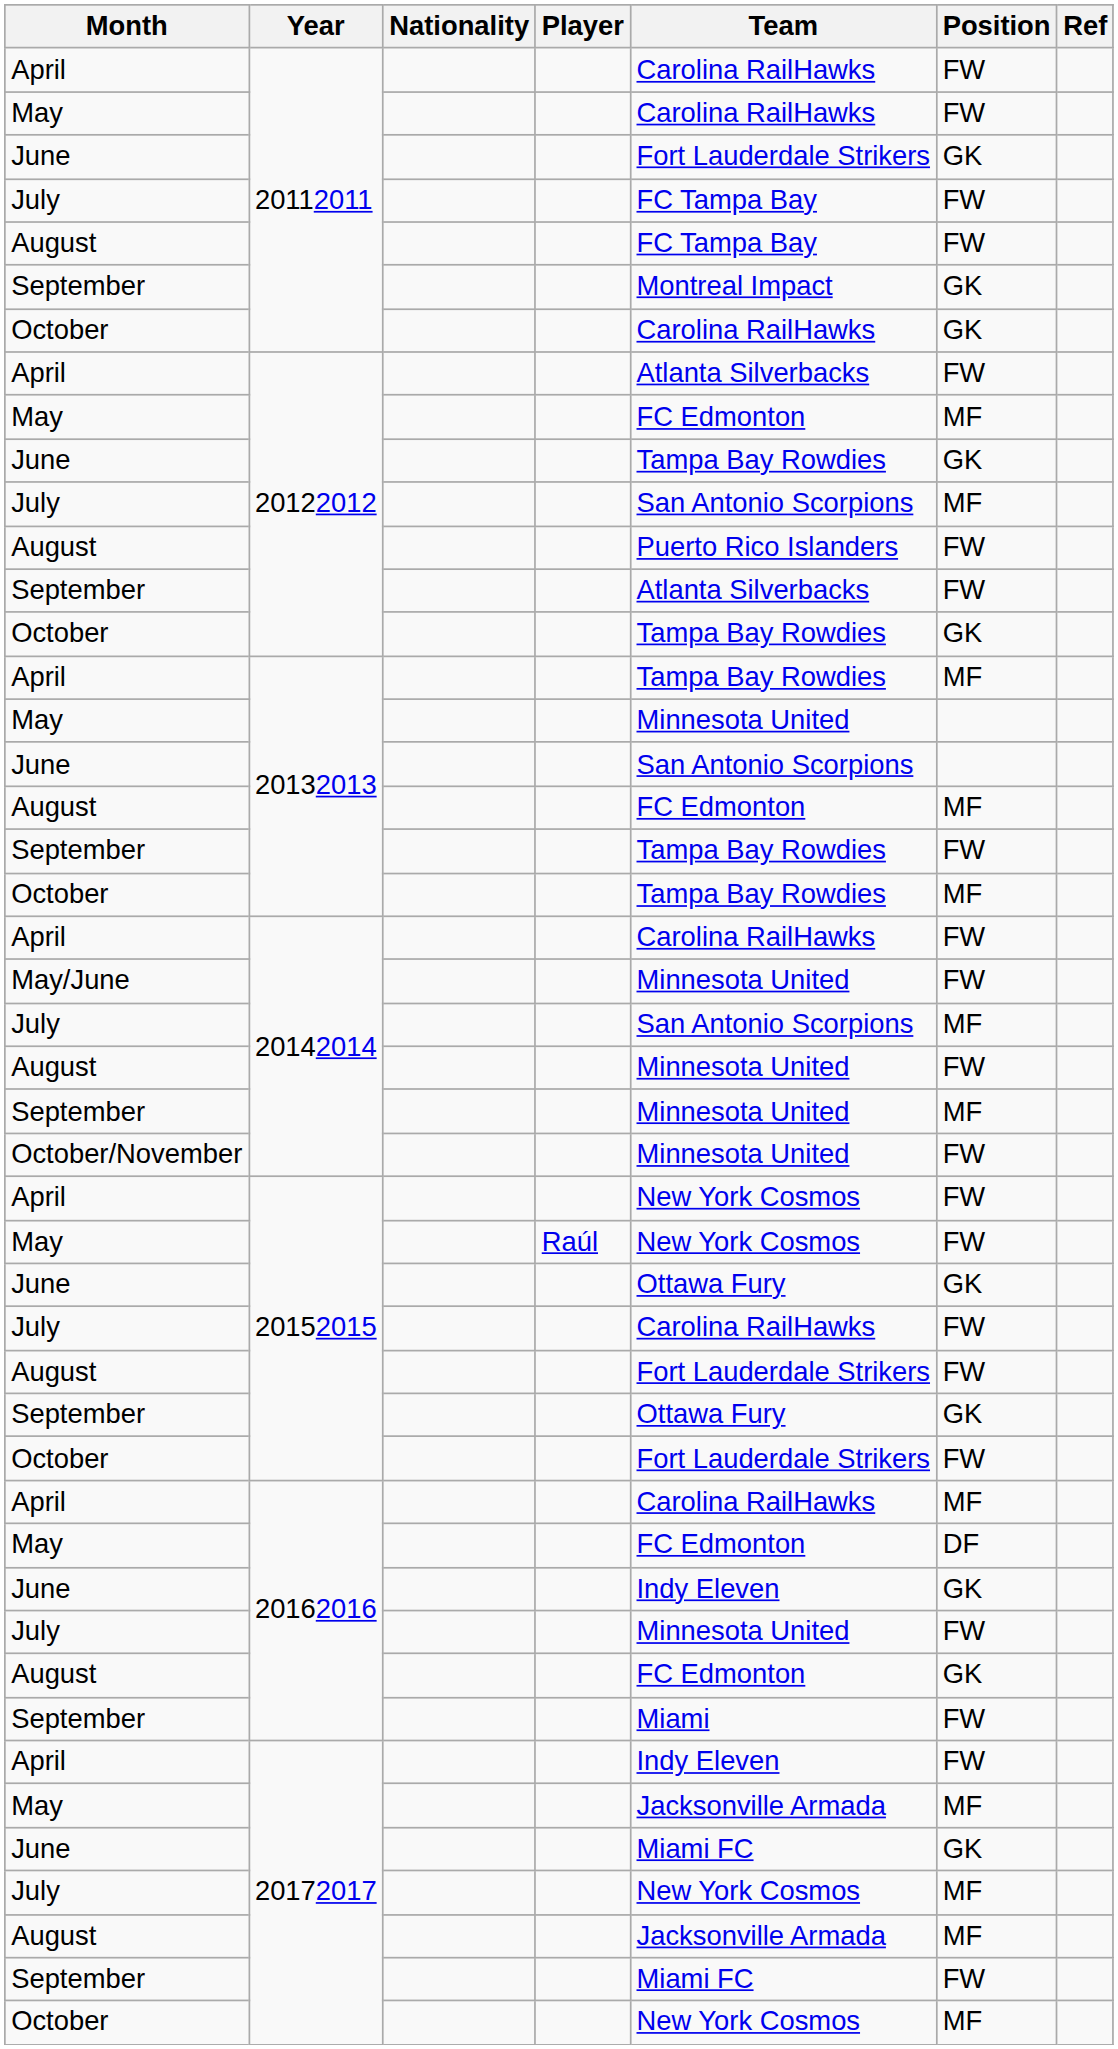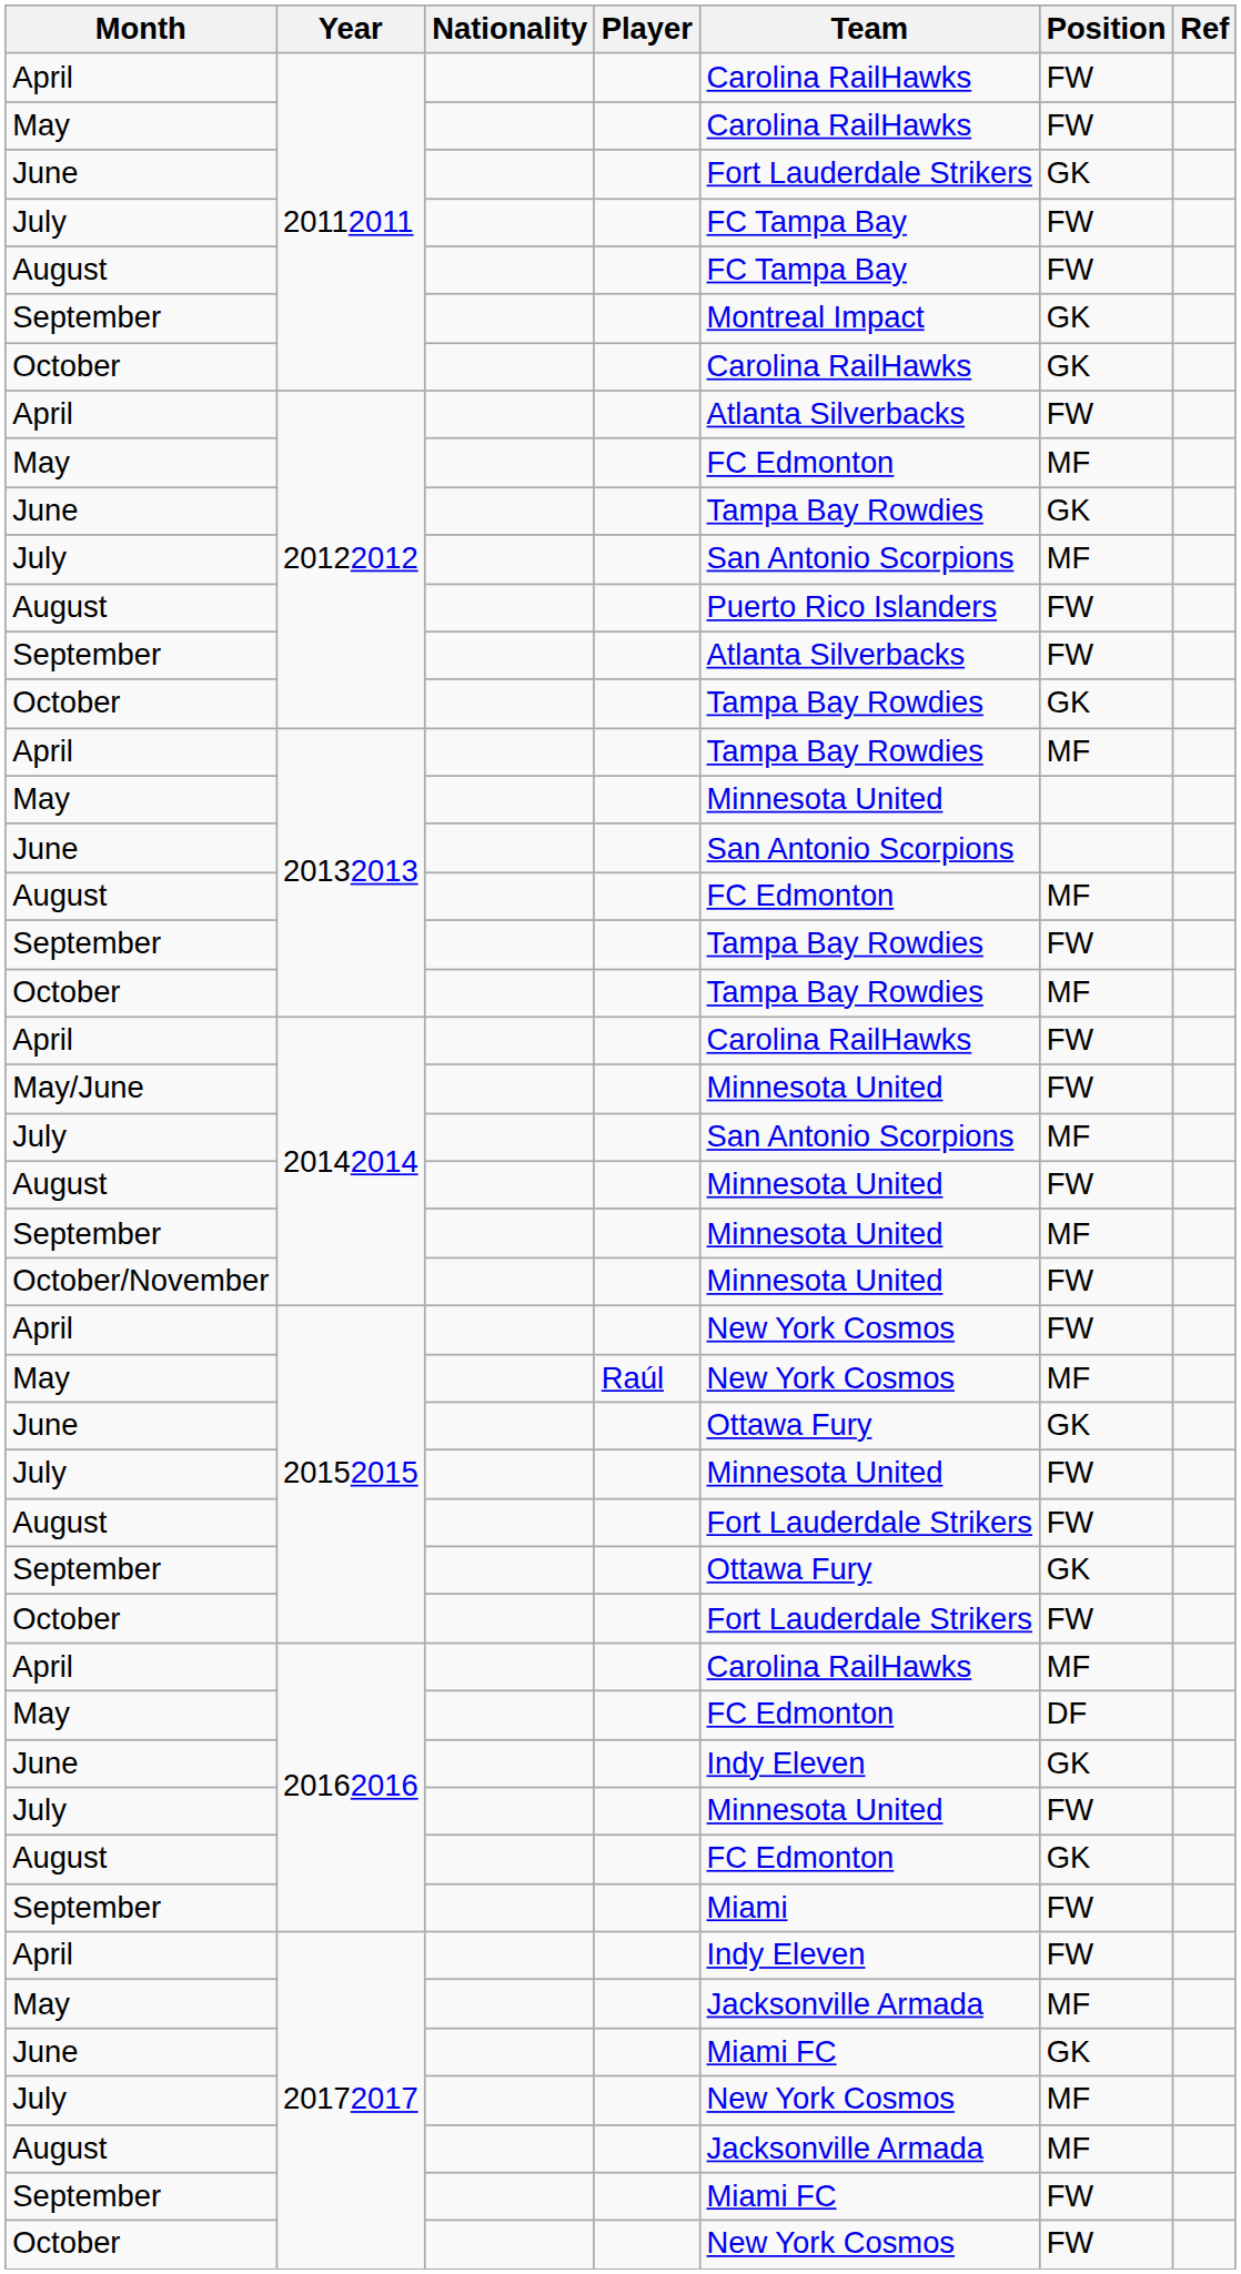May / 20152015 | Position: FW -> MF
July / 20152015 | Team: Carolina RailHawks -> Minnesota United
October / 20172017 | Position: MF -> FW
